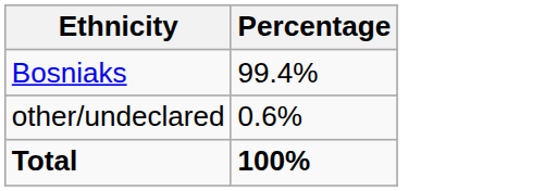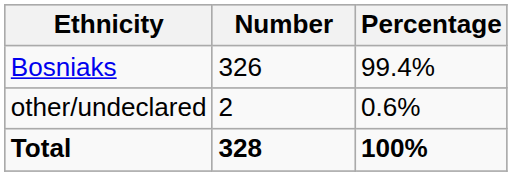+ column: Number | 326 | 2 | 328
